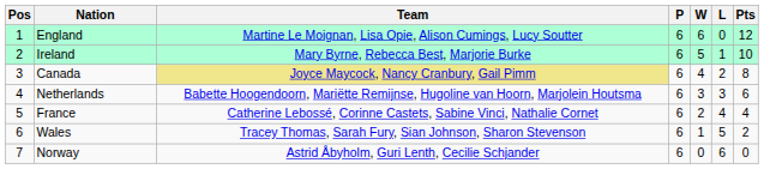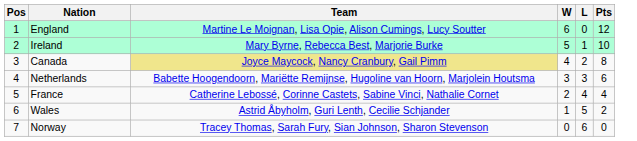- column: P | 6 | 6 | 6 | 6 | 6 | 6 | 6
Wales | Team: Tracey Thomas, Sarah Fury, Sian Johnson, Sharon Stevenson -> Astrid Åbyholm, Guri Lenth, Cecilie Schjander
Norway | Team: Astrid Åbyholm, Guri Lenth, Cecilie Schjander -> Tracey Thomas, Sarah Fury, Sian Johnson, Sharon Stevenson
